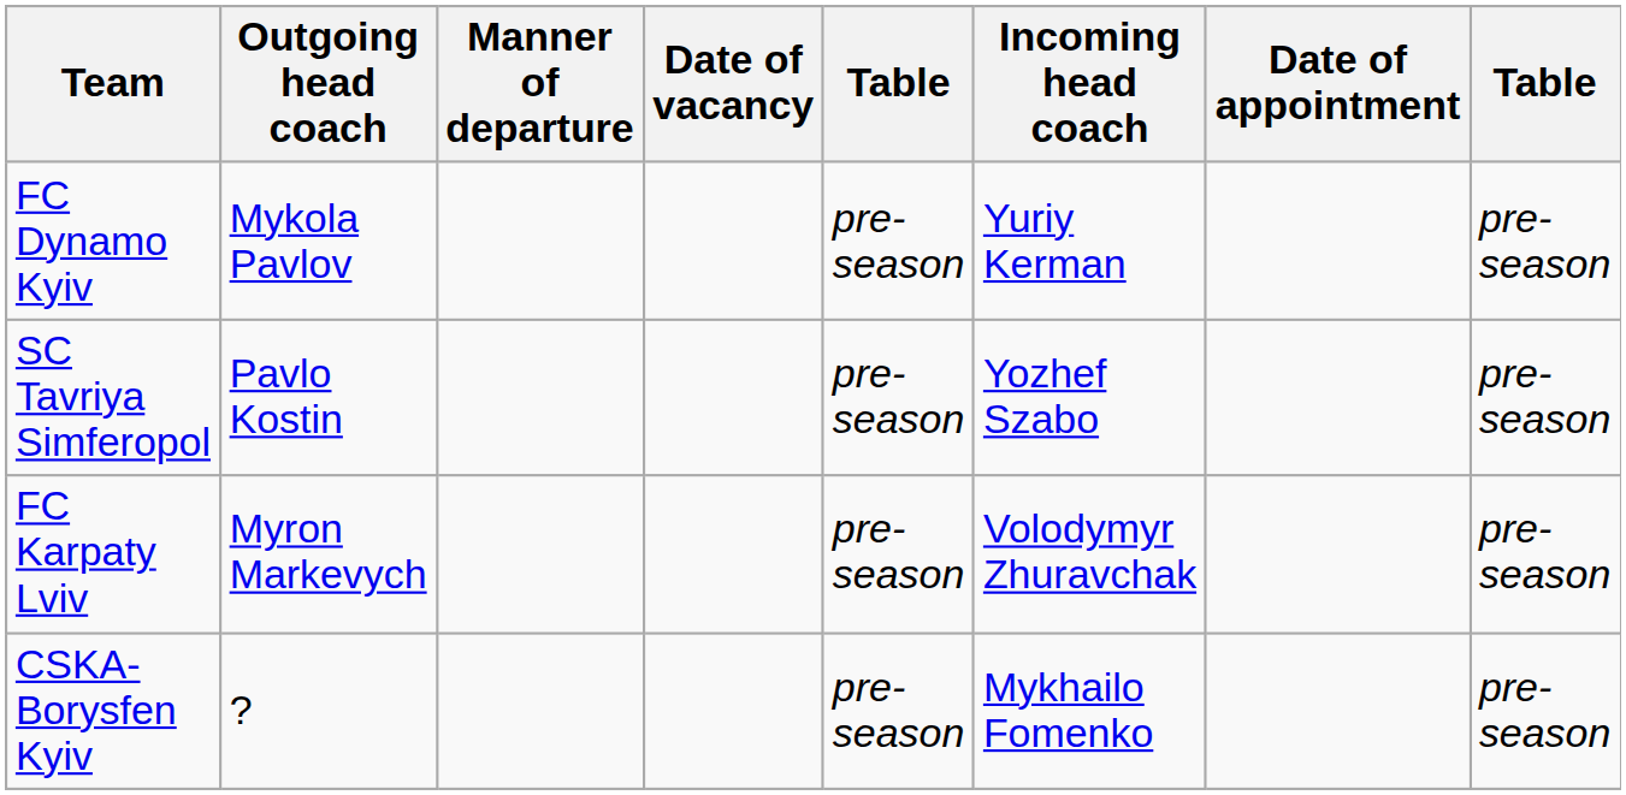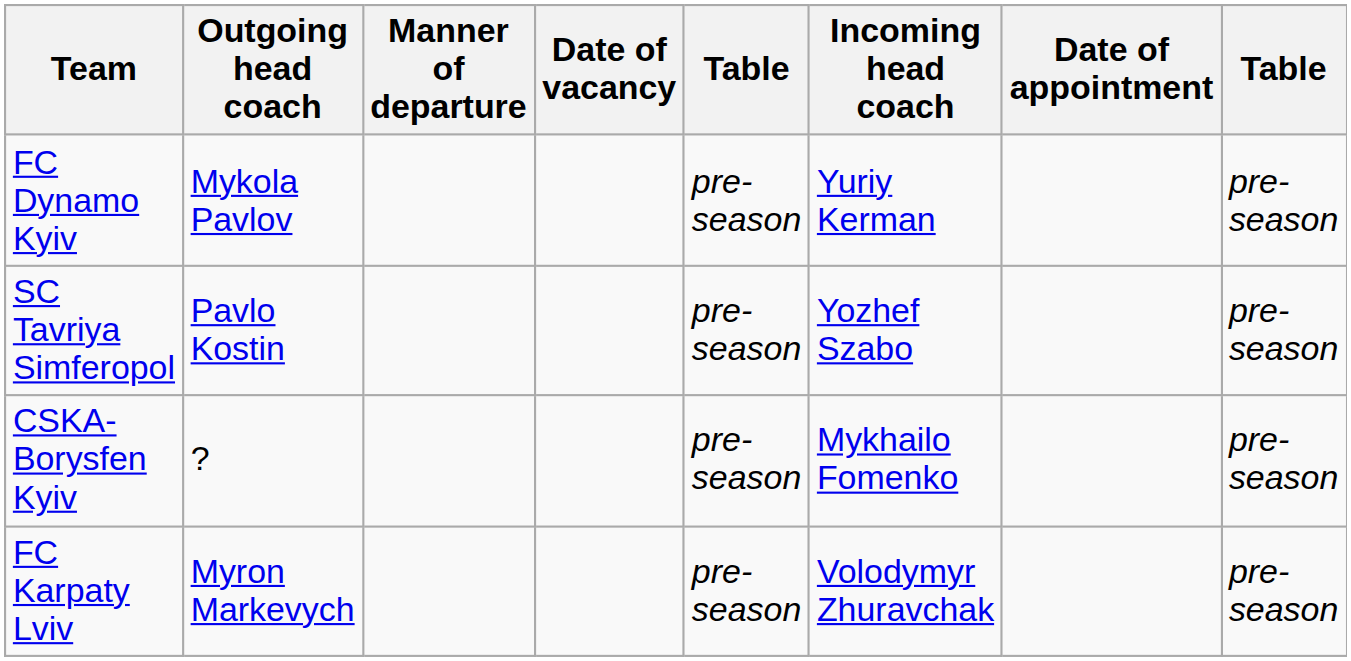rows swapped: CSKA-Borysfen Kyiv <-> FC Karpaty Lviv
